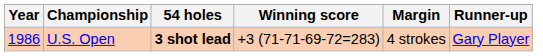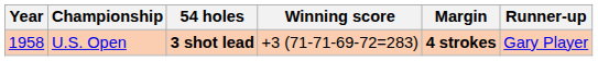U.S. Open | Year: 1986 -> 1958
U.S. Open | Margin: normal -> bold
